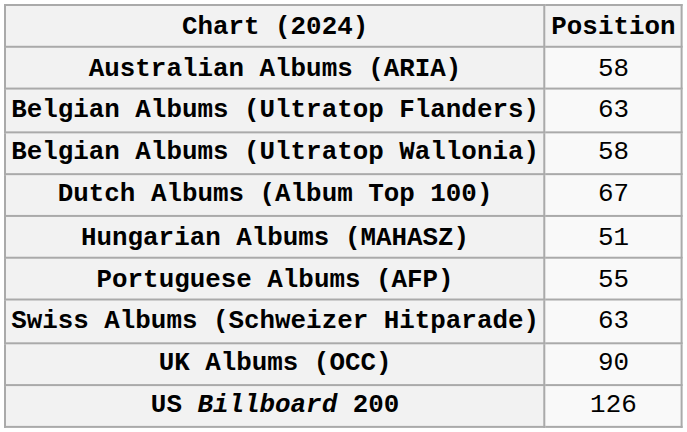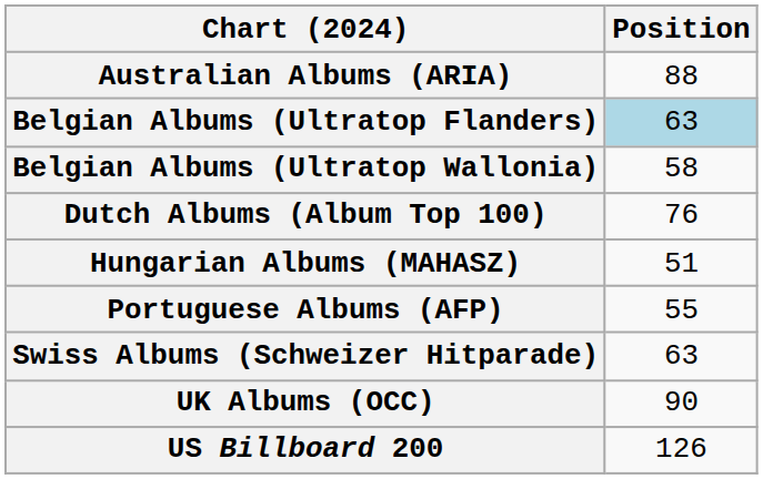Australian Albums (ARIA) | Position: 58 -> 88
Belgian Albums (Ultratop Flanders) | Position: no background -> lightblue background
Dutch Albums (Album Top 100) | Position: 67 -> 76
